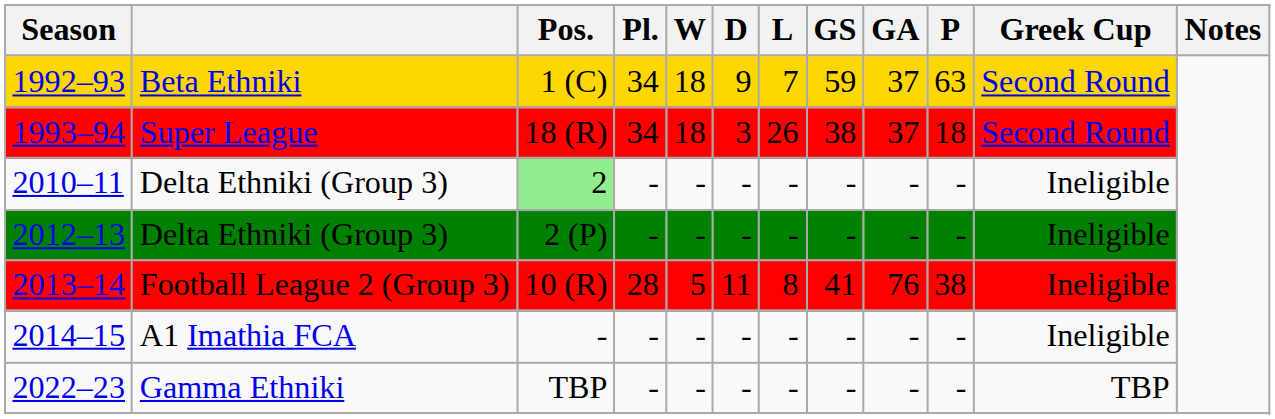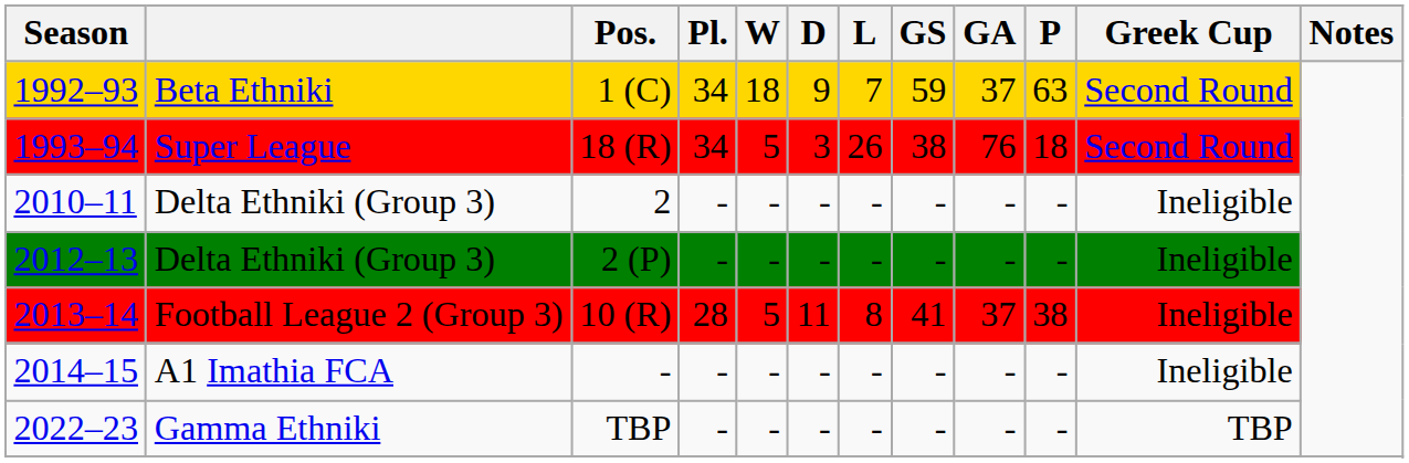1993–94 | W: 18 -> 5
1993–94 | GA: 37 -> 76
2010–11 | Pos.: lightgreen background -> no background
2013–14 | GA: 76 -> 37
